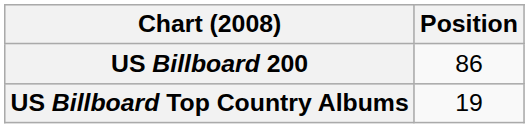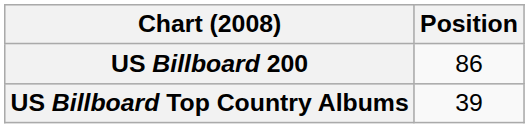US Billboard Top Country Albums | Position: 19 -> 39
